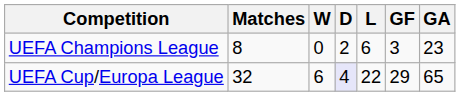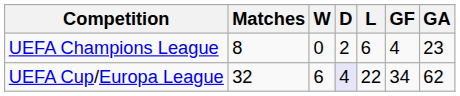UEFA Champions League | GF: 3 -> 4
UEFA Cup/Europa League | GF: 29 -> 34
UEFA Cup/Europa League | GA: 65 -> 62
